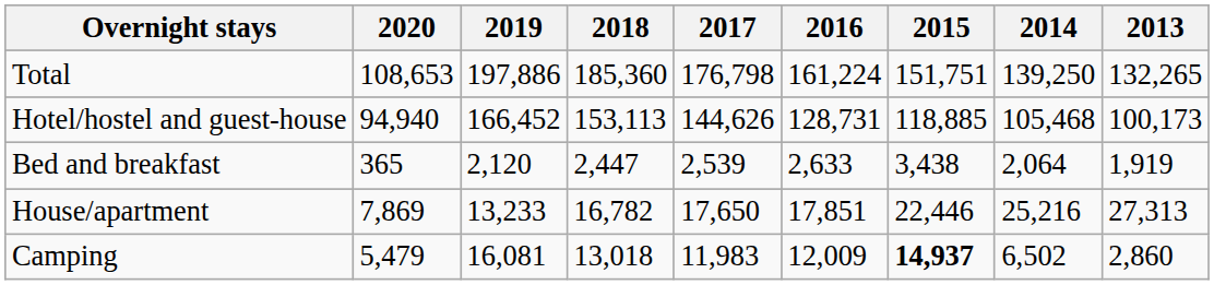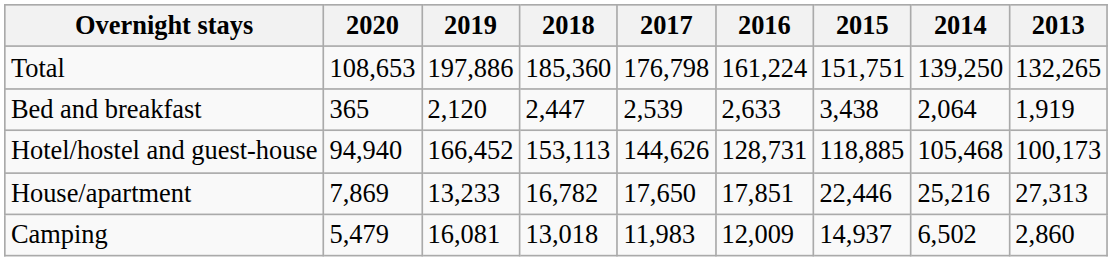rows swapped: Hotel/hostel and guest-house <-> Bed and breakfast
Camping | 2015: bold -> normal
